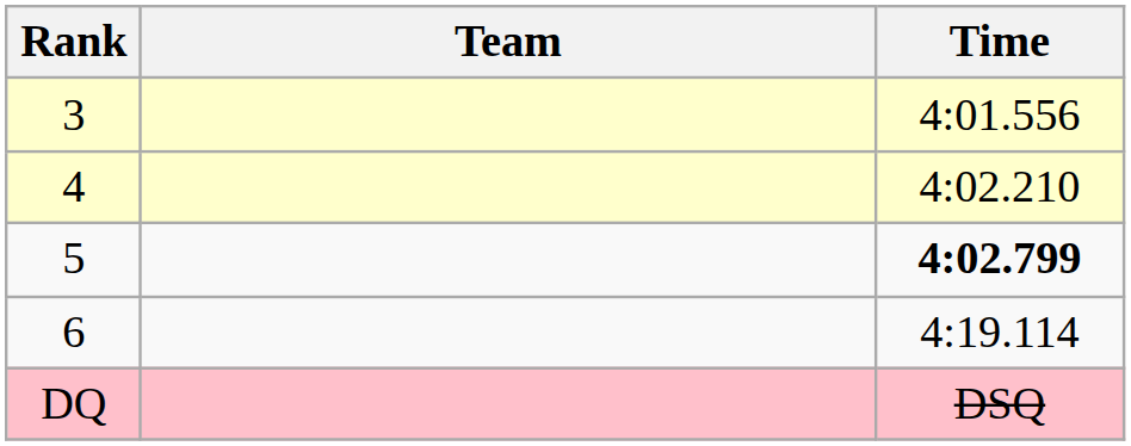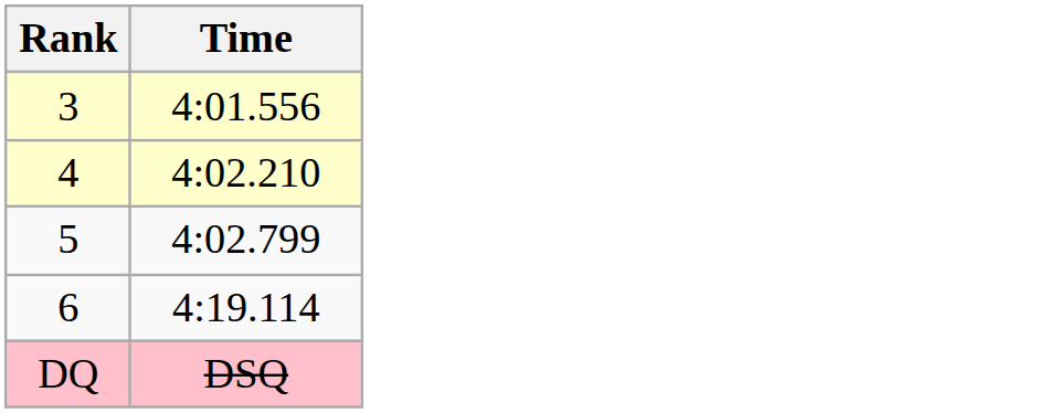- column: Team
5 | Time: bold -> normal
